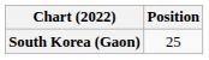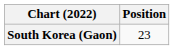South Korea (Gaon) | Position: 25 -> 23
